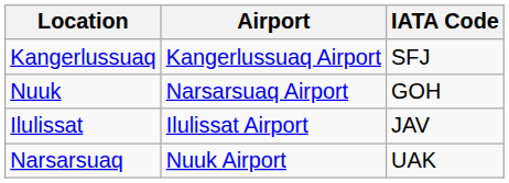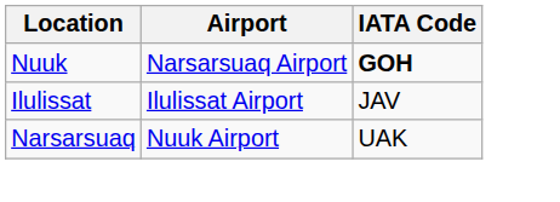- row: Kangerlussuaq | Kangerlussuaq Airport | SFJ
Nuuk | IATA Code: normal -> bold
